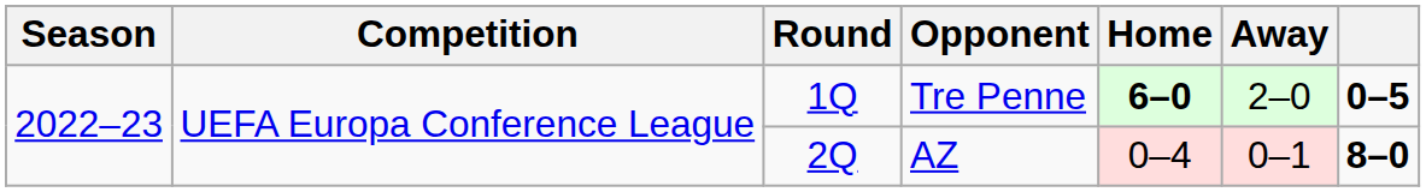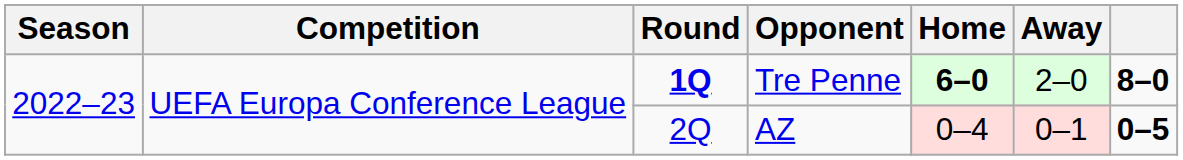Tre Penne | Round: normal -> bold
Tre Penne | column 7: 0–5 -> 8–0
AZ | column 7: 8–0 -> 0–5
